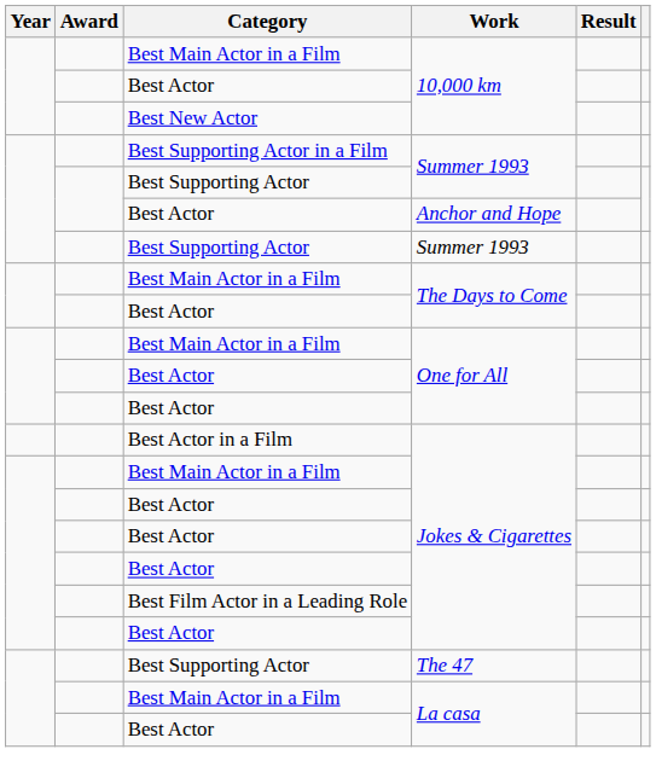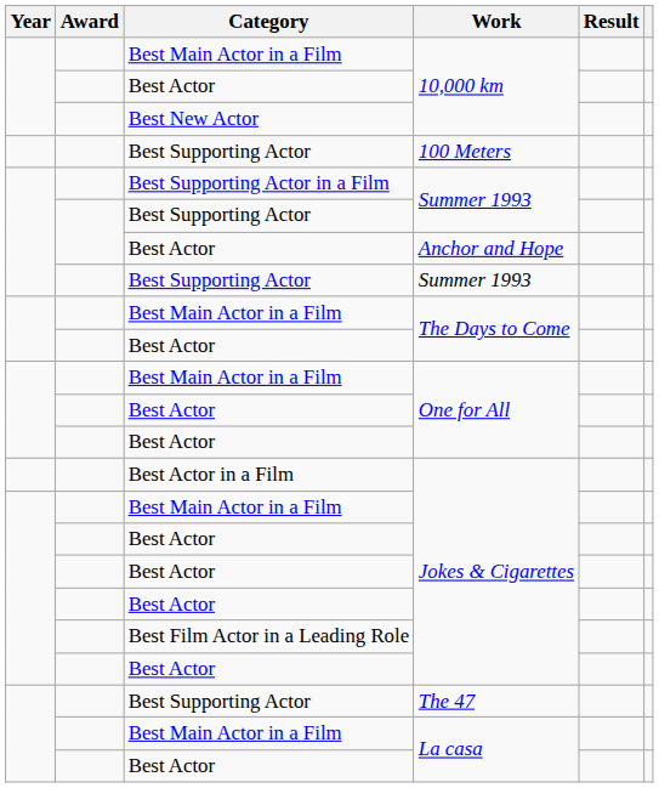+ row: Best Supporting Actor | 100 Meters
